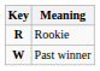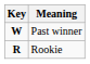rows swapped: Rookie <-> Past winner
